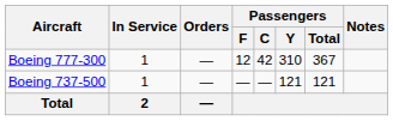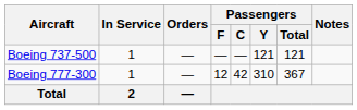rows swapped: Boeing 737-500 <-> Boeing 777-300
